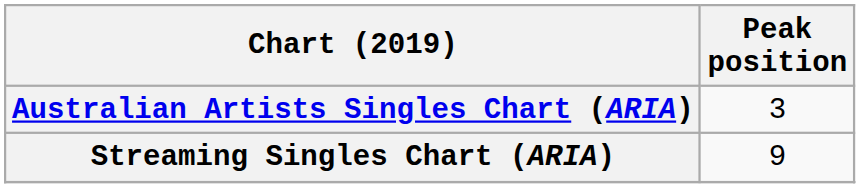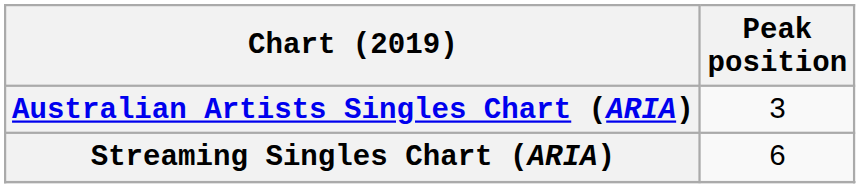Streaming Singles Chart (ARIA) | Peak position: 9 -> 6
